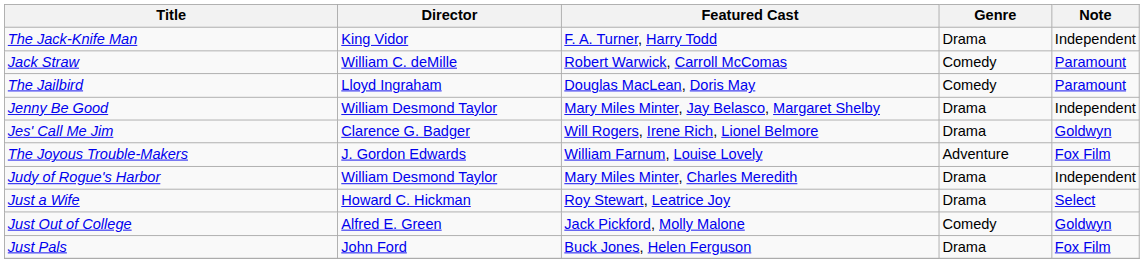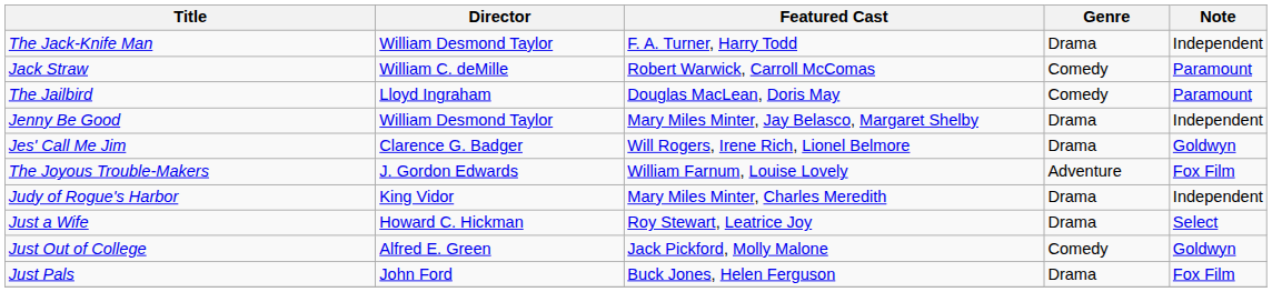The Jack-Knife Man | Director: King Vidor -> William Desmond Taylor
Judy of Rogue's Harbor | Director: William Desmond Taylor -> King Vidor
